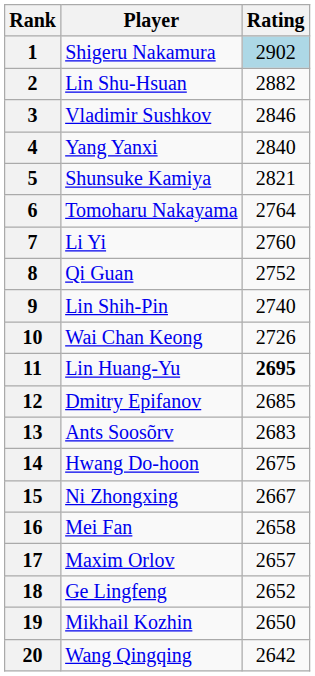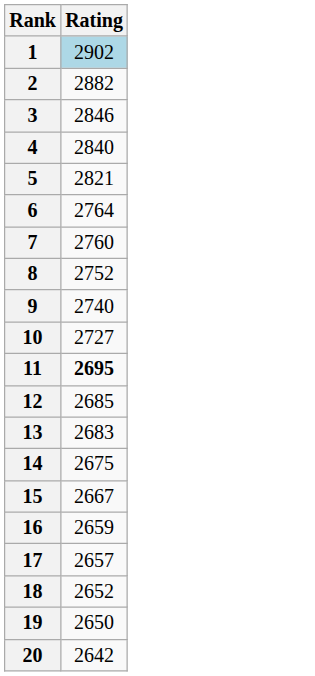- column: Player | Shigeru Nakamura | Lin Shu-Hsuan | Vladimir Sushkov | Yang Yanxi | Shunsuke Kamiya | Tomoharu Nakayama | Li Yi | Qi Guan | Lin Shih-Pin | Wai Chan Keong | Lin Huang-Yu | Dmitry Epifanov | Ants Soosõrv | Hwang Do-hoon | Ni Zhongxing | Mei Fan | Maxim Orlov | Ge Lingfeng | Mikhail Kozhin | Wang Qingqing
10 | Rating: 2726 -> 2727
16 | Rating: 2658 -> 2659
